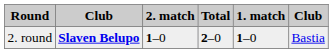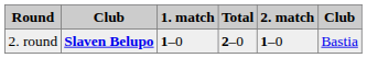columns swapped: 1. match <-> 2. match
